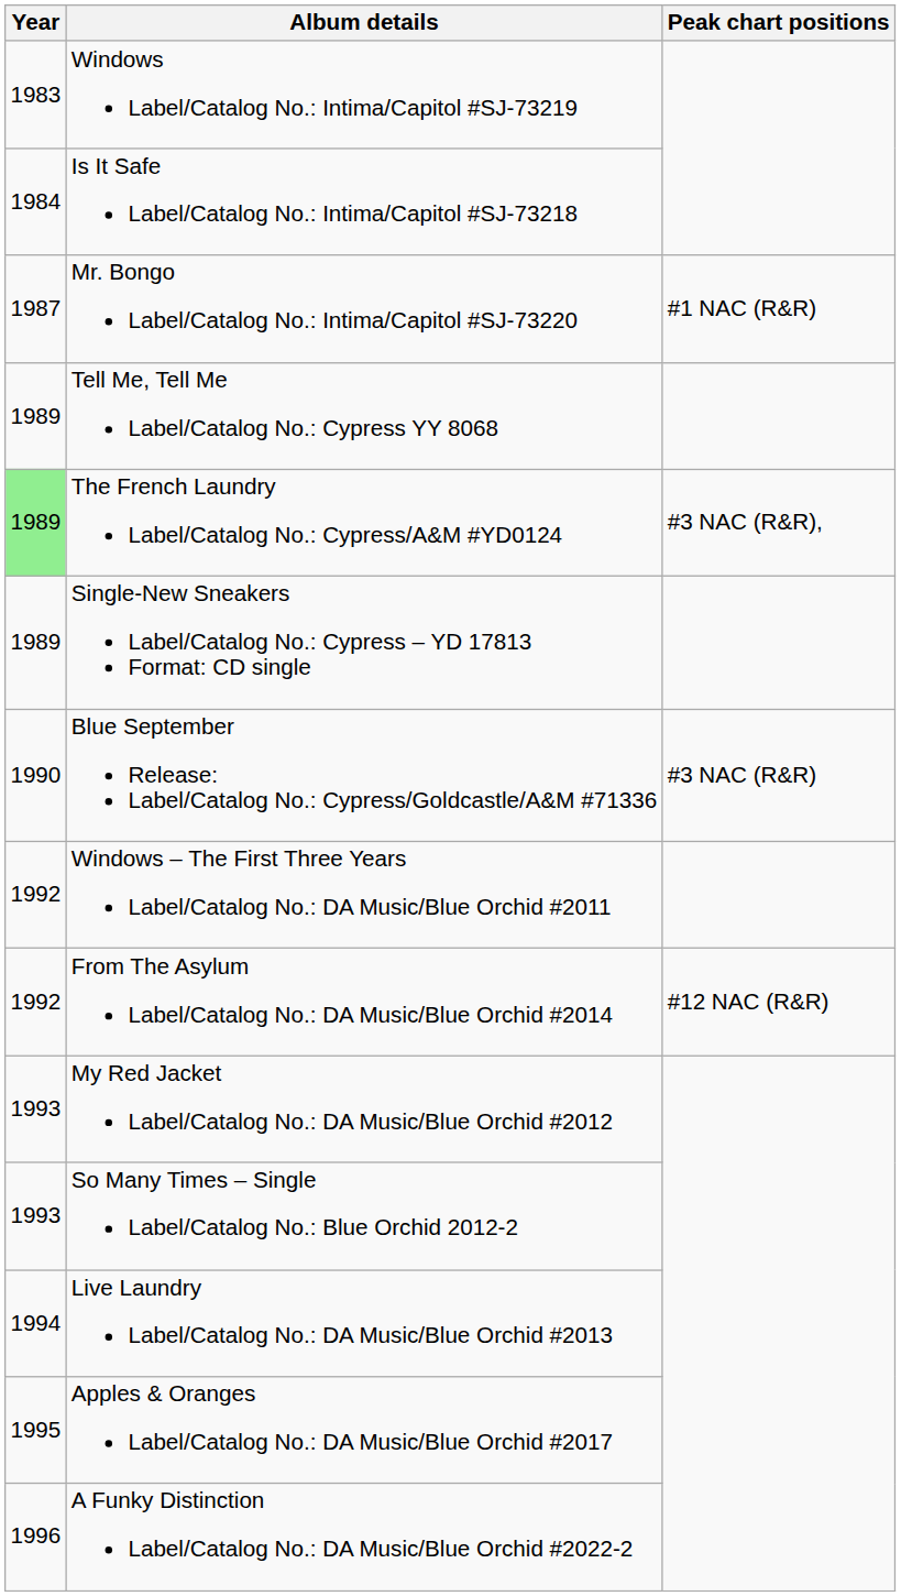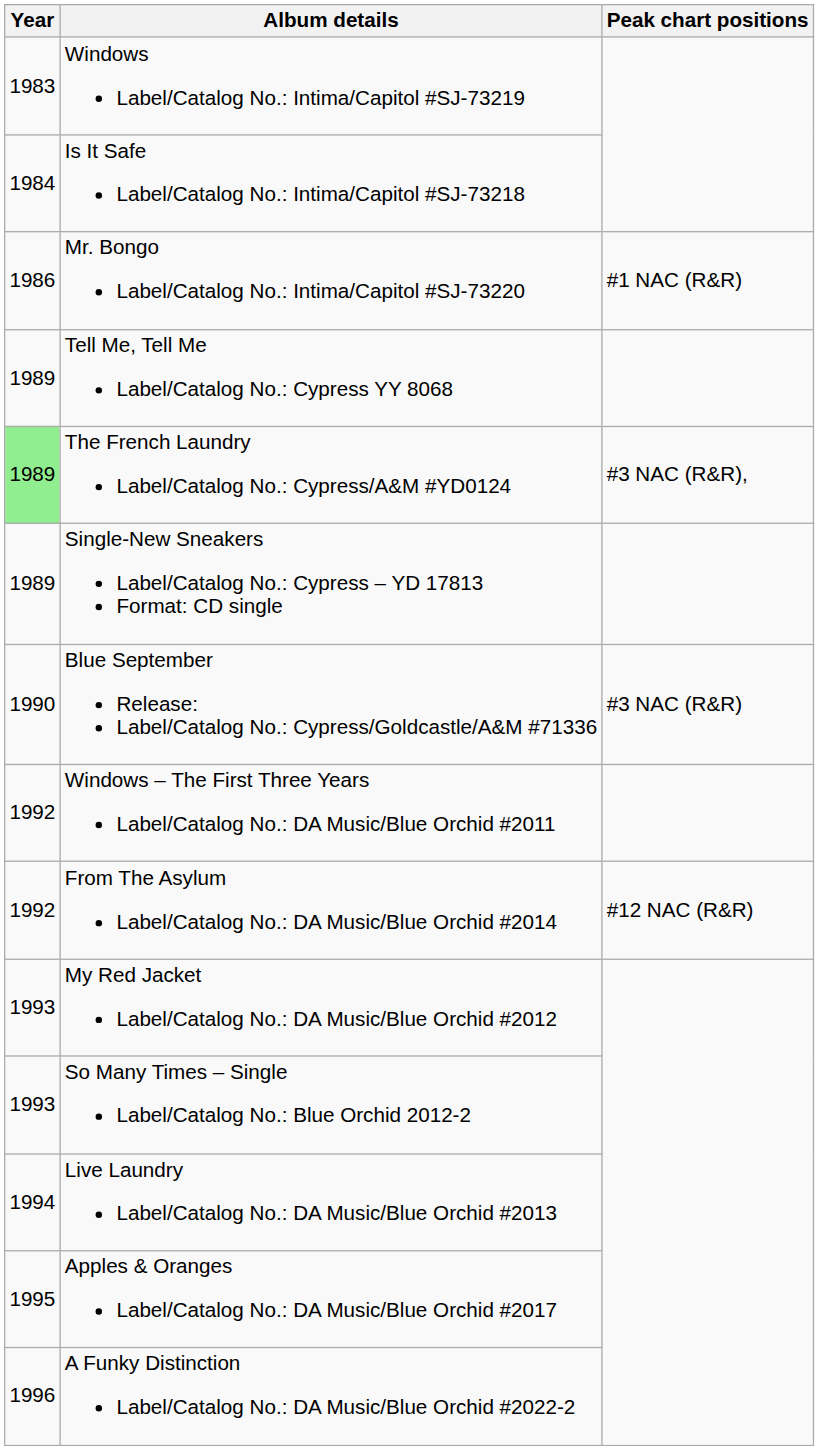Mr. Bongo Label/Catalog No.: Intima/Capitol #SJ-73220 | Year: 1987 -> 1986
